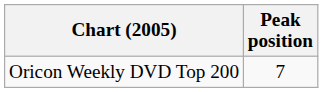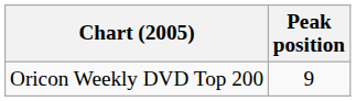Oricon Weekly DVD Top 200 | Peak position: 7 -> 9
